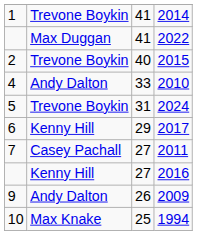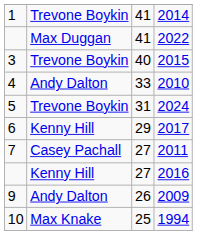2015 | column 1: 2 -> 3
